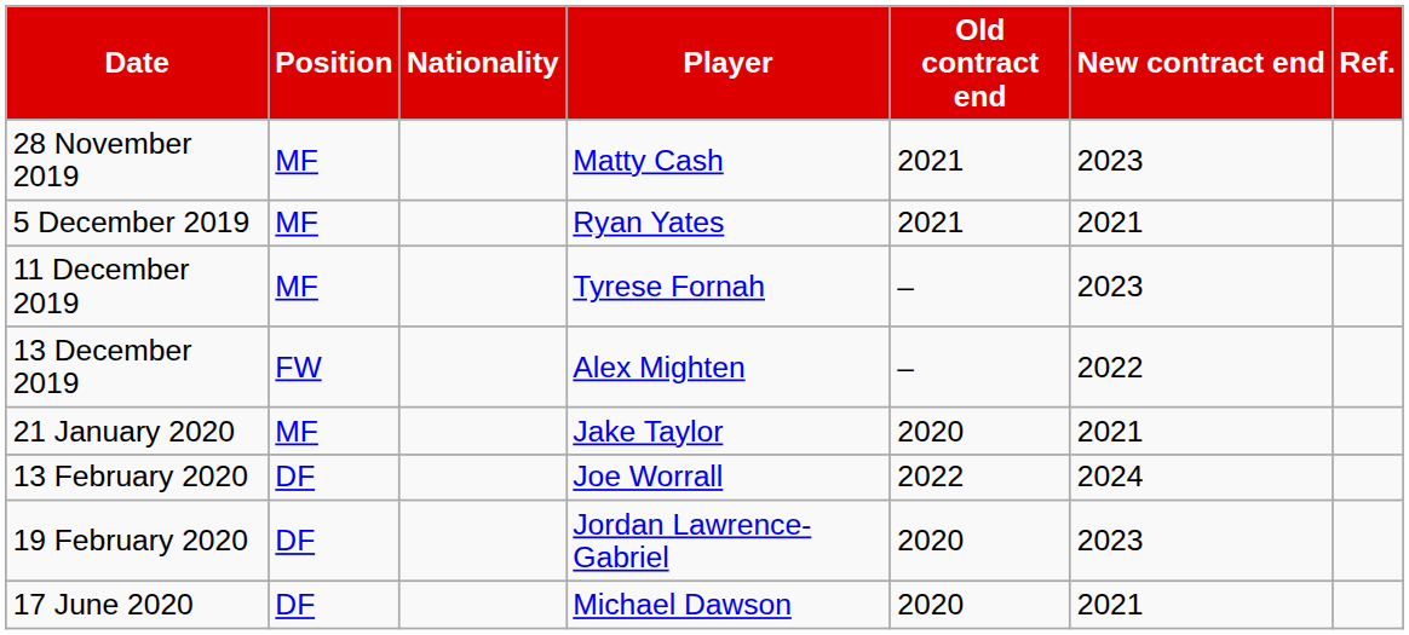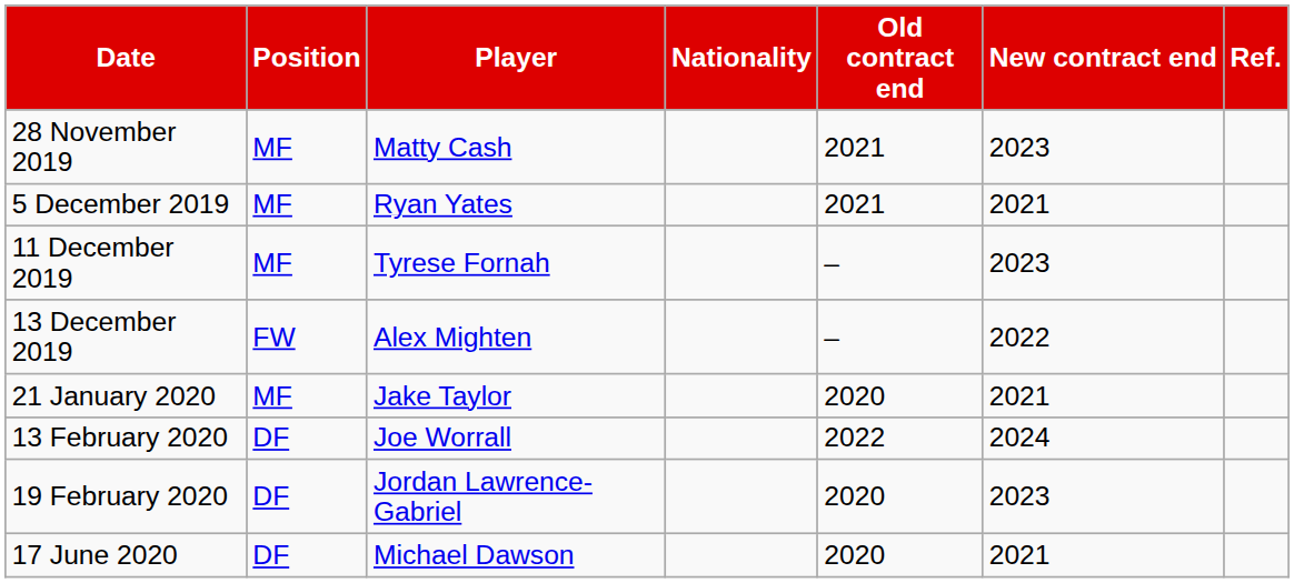columns swapped: Nationality <-> Player
